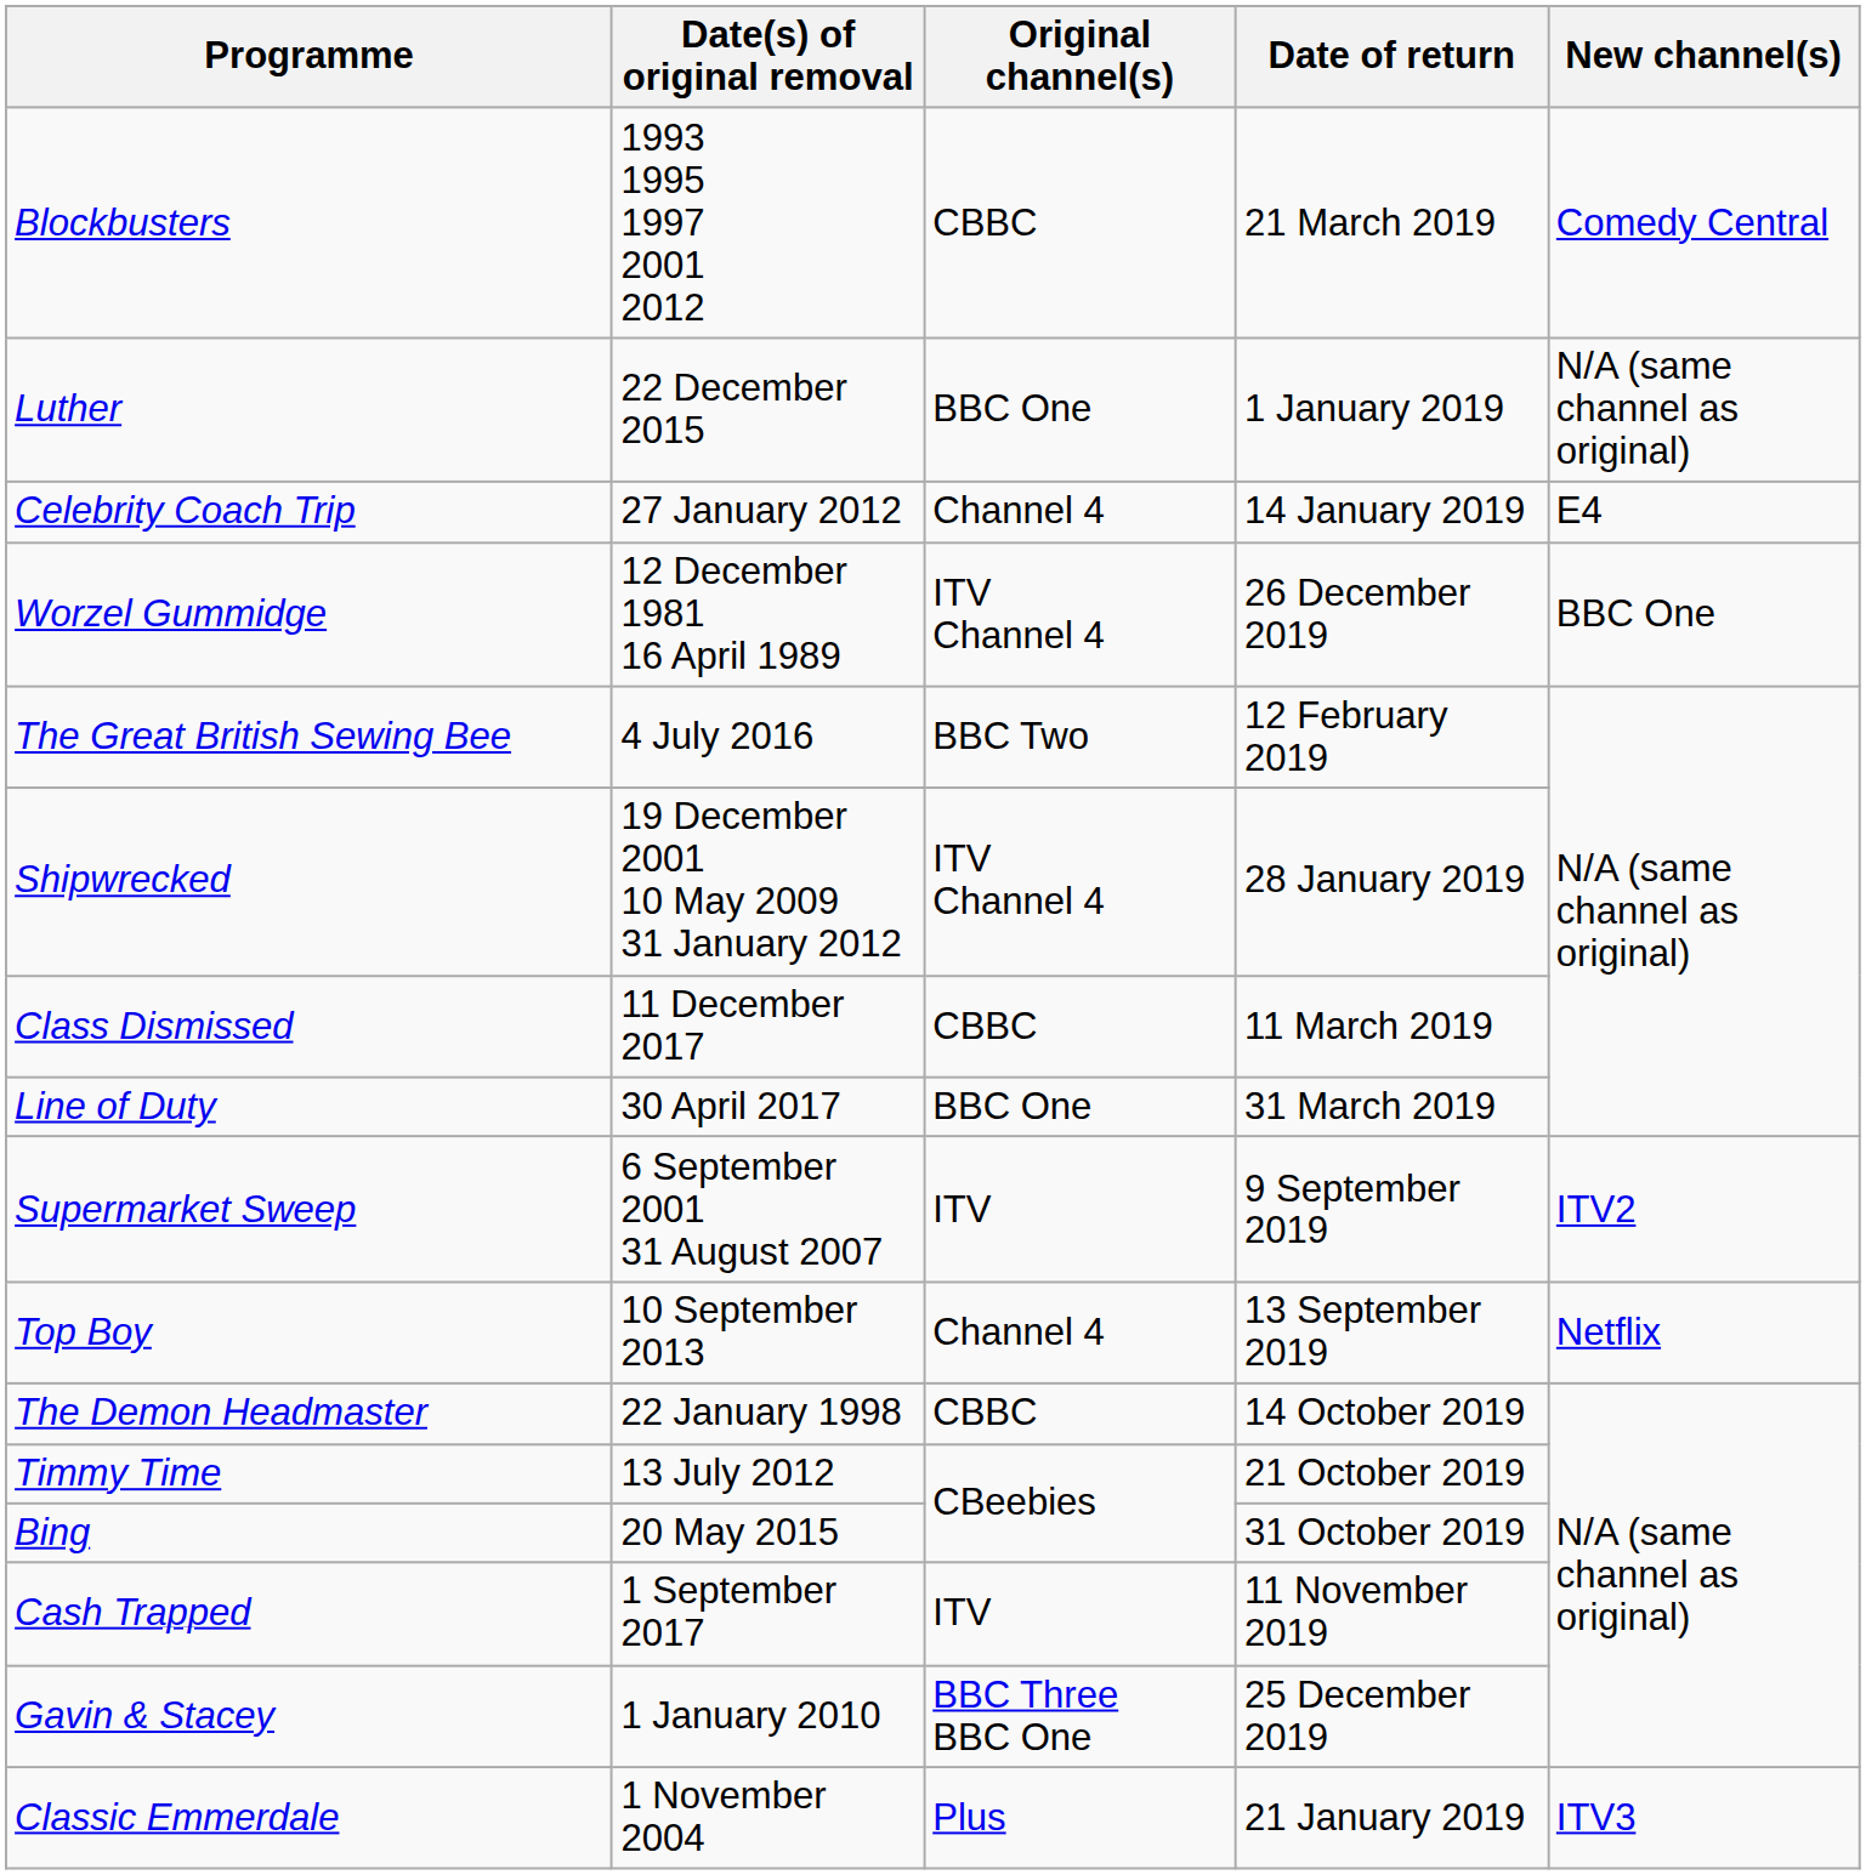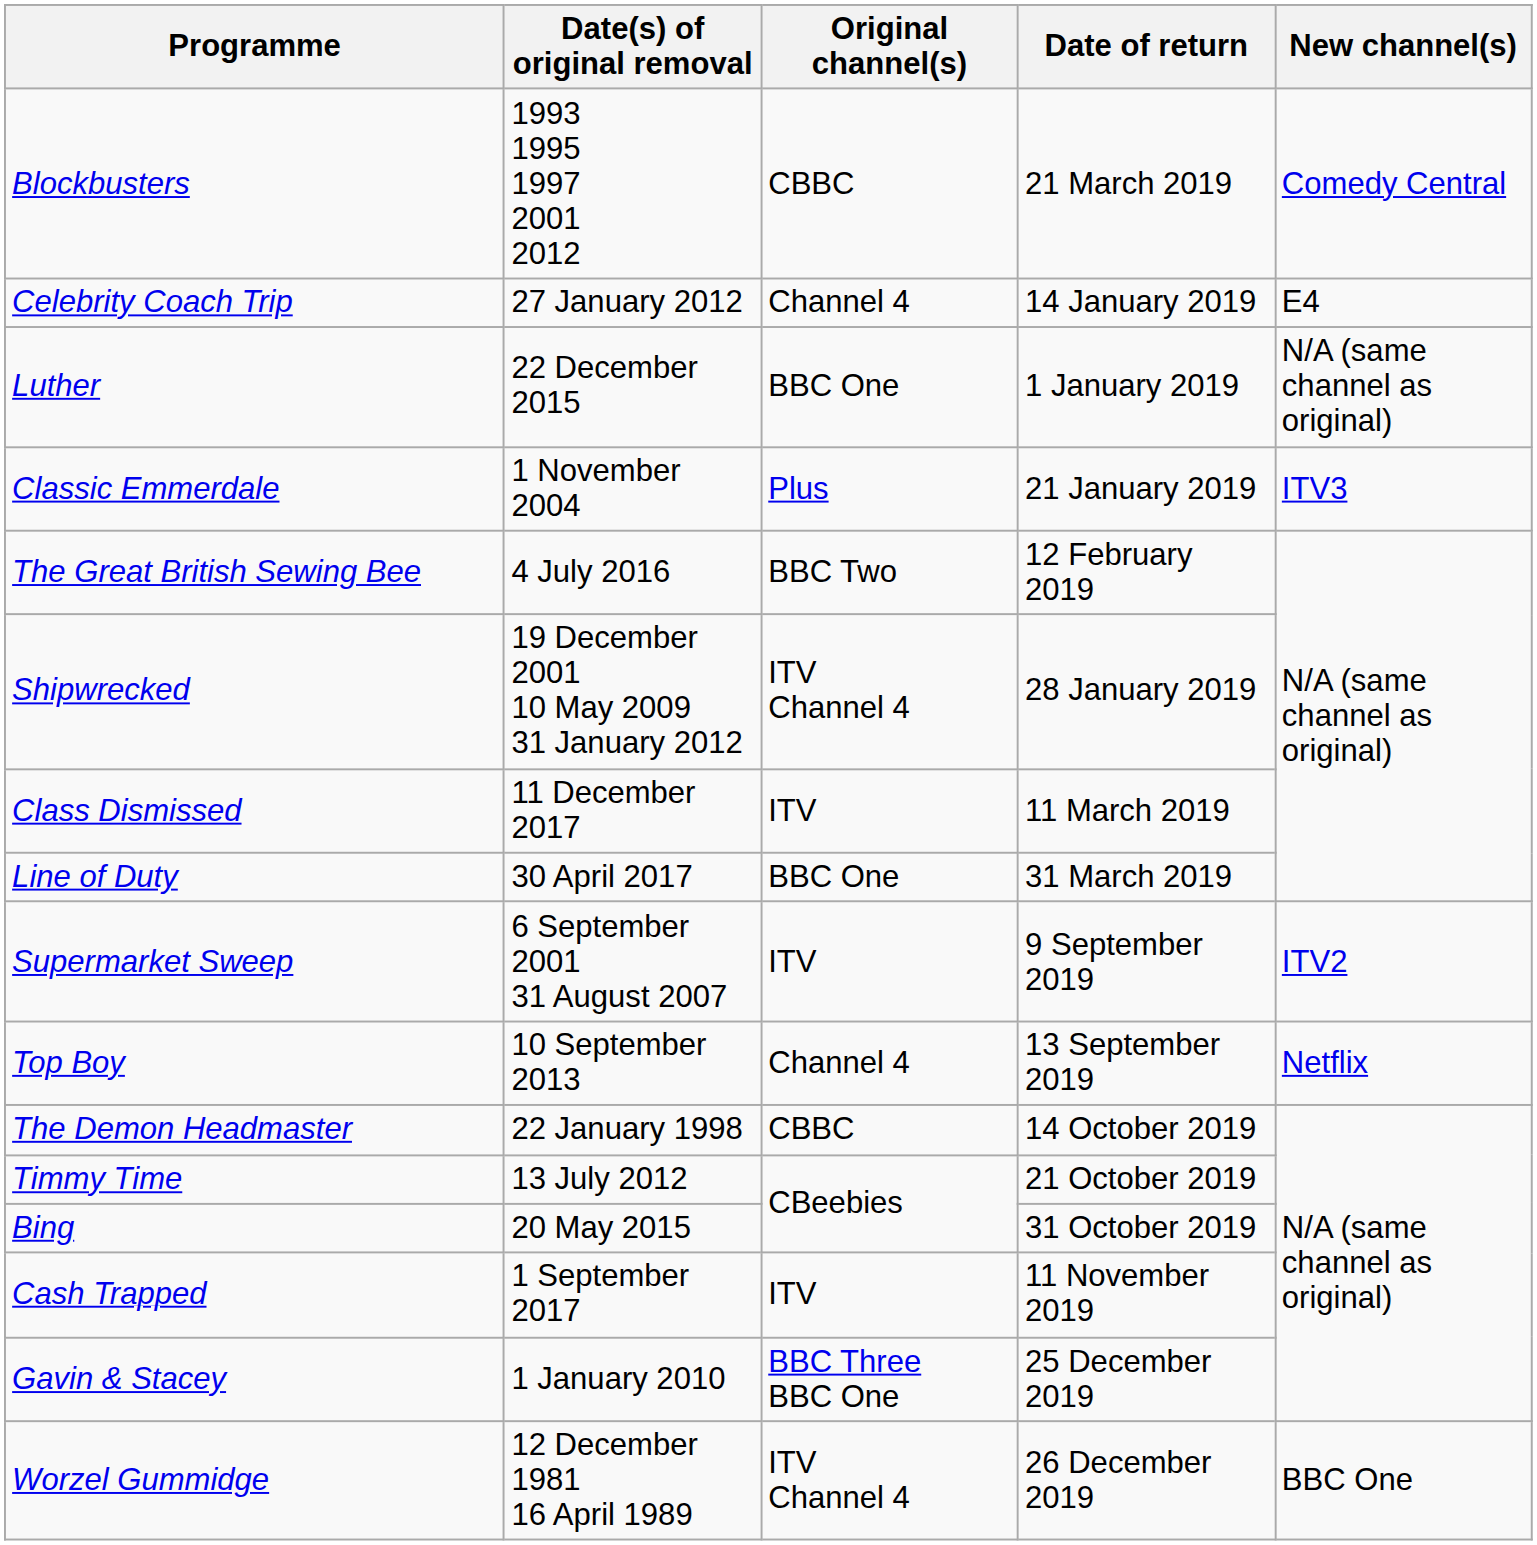rows swapped: Luther <-> Celebrity Coach Trip
rows swapped: Classic Emmerdale <-> Worzel Gummidge
Class Dismissed | Original channel(s): CBBC -> ITV
